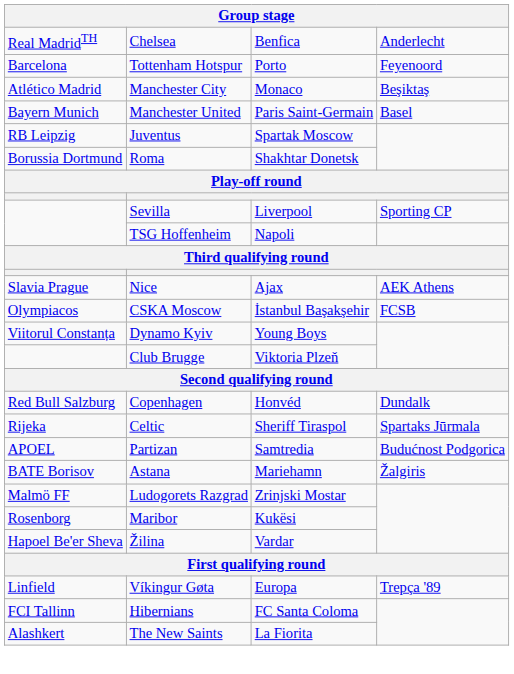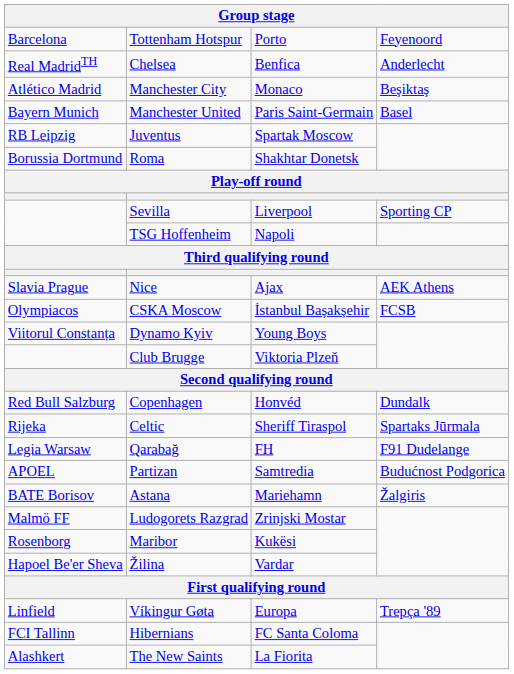rows swapped: Chelsea <-> Tottenham Hotspur
+ row: Legia Warsaw | Qarabağ | FH | F91 Dudelange
